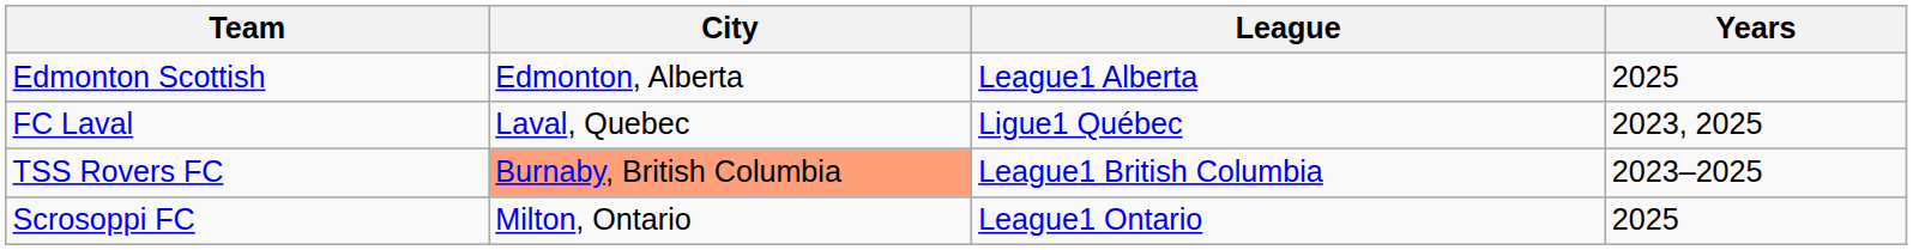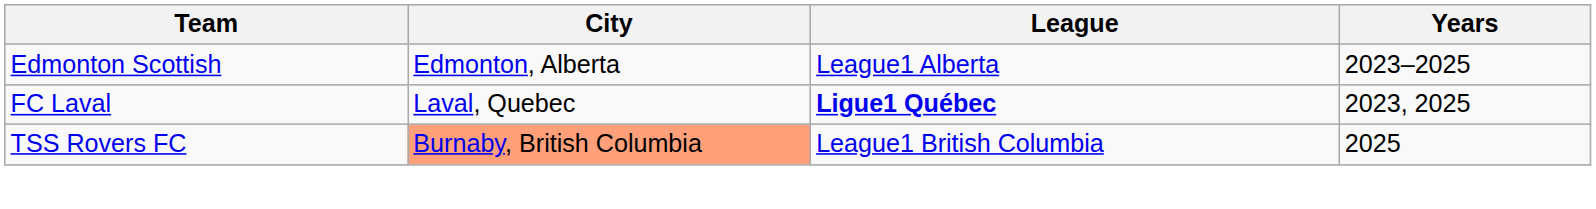Edmonton Scottish | Years: 2025 -> 2023–2025
FC Laval | League: normal -> bold
TSS Rovers FC | Years: 2023–2025 -> 2025
- row: Scrosoppi FC | Milton, Ontario | League1 Ontario | 2025
